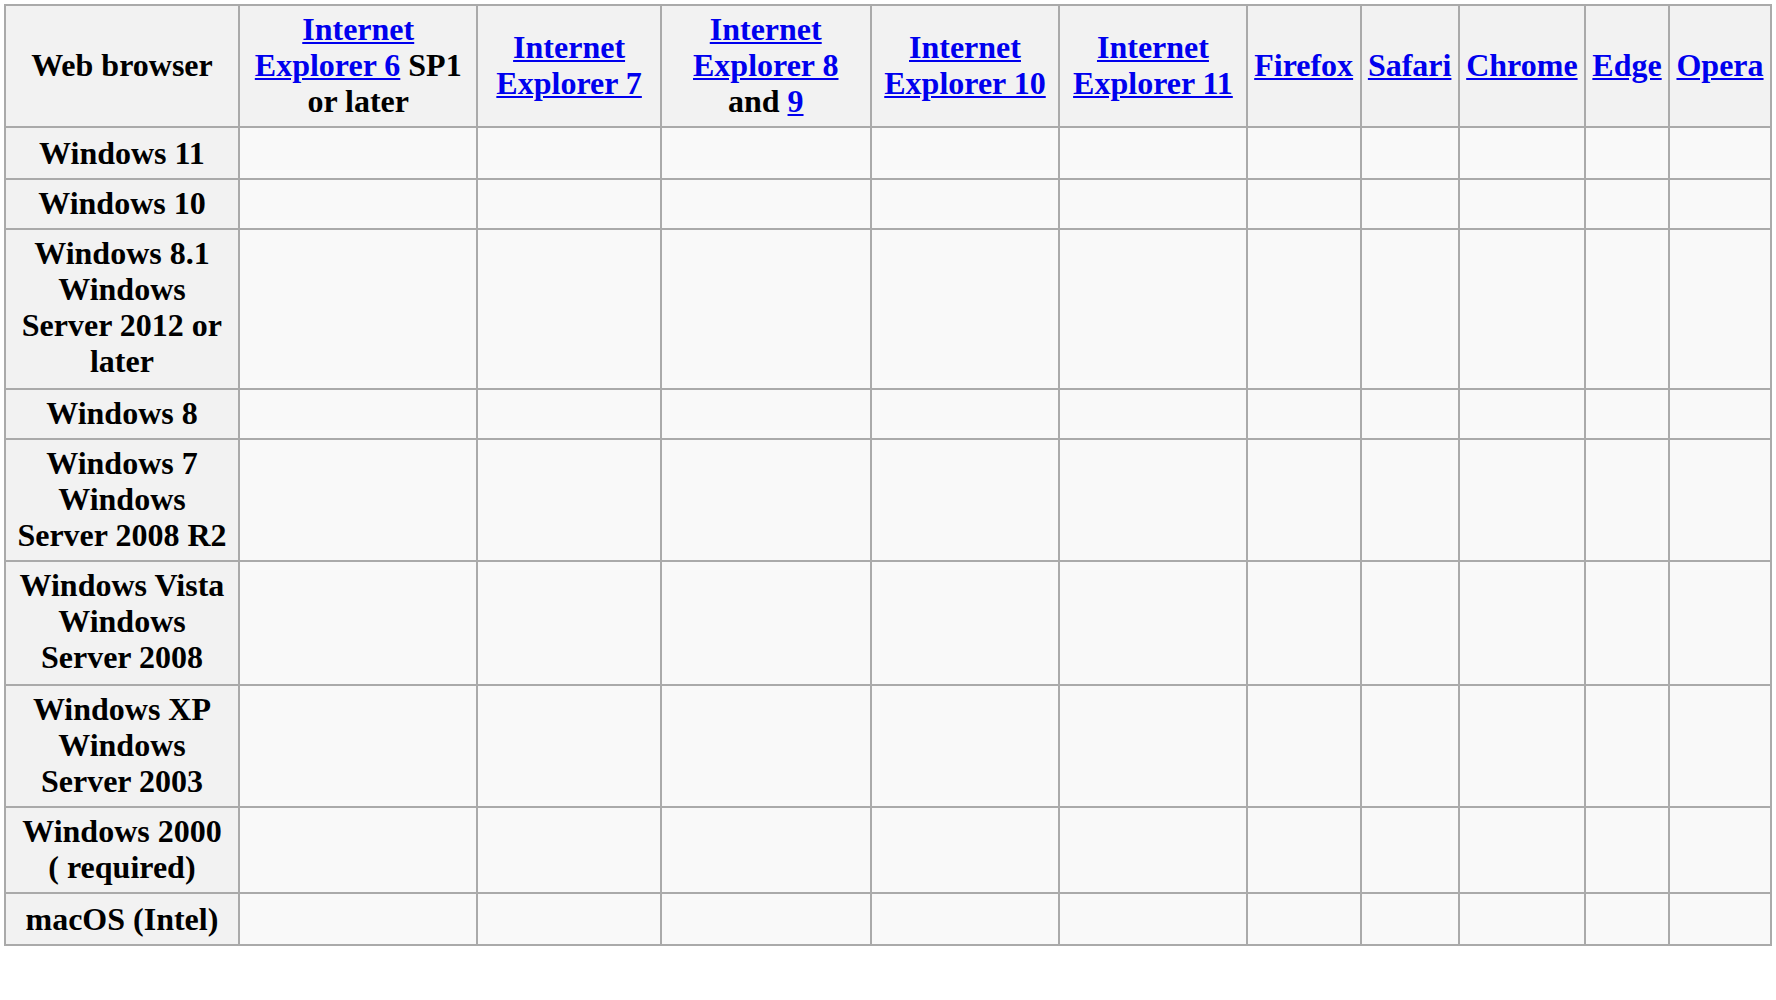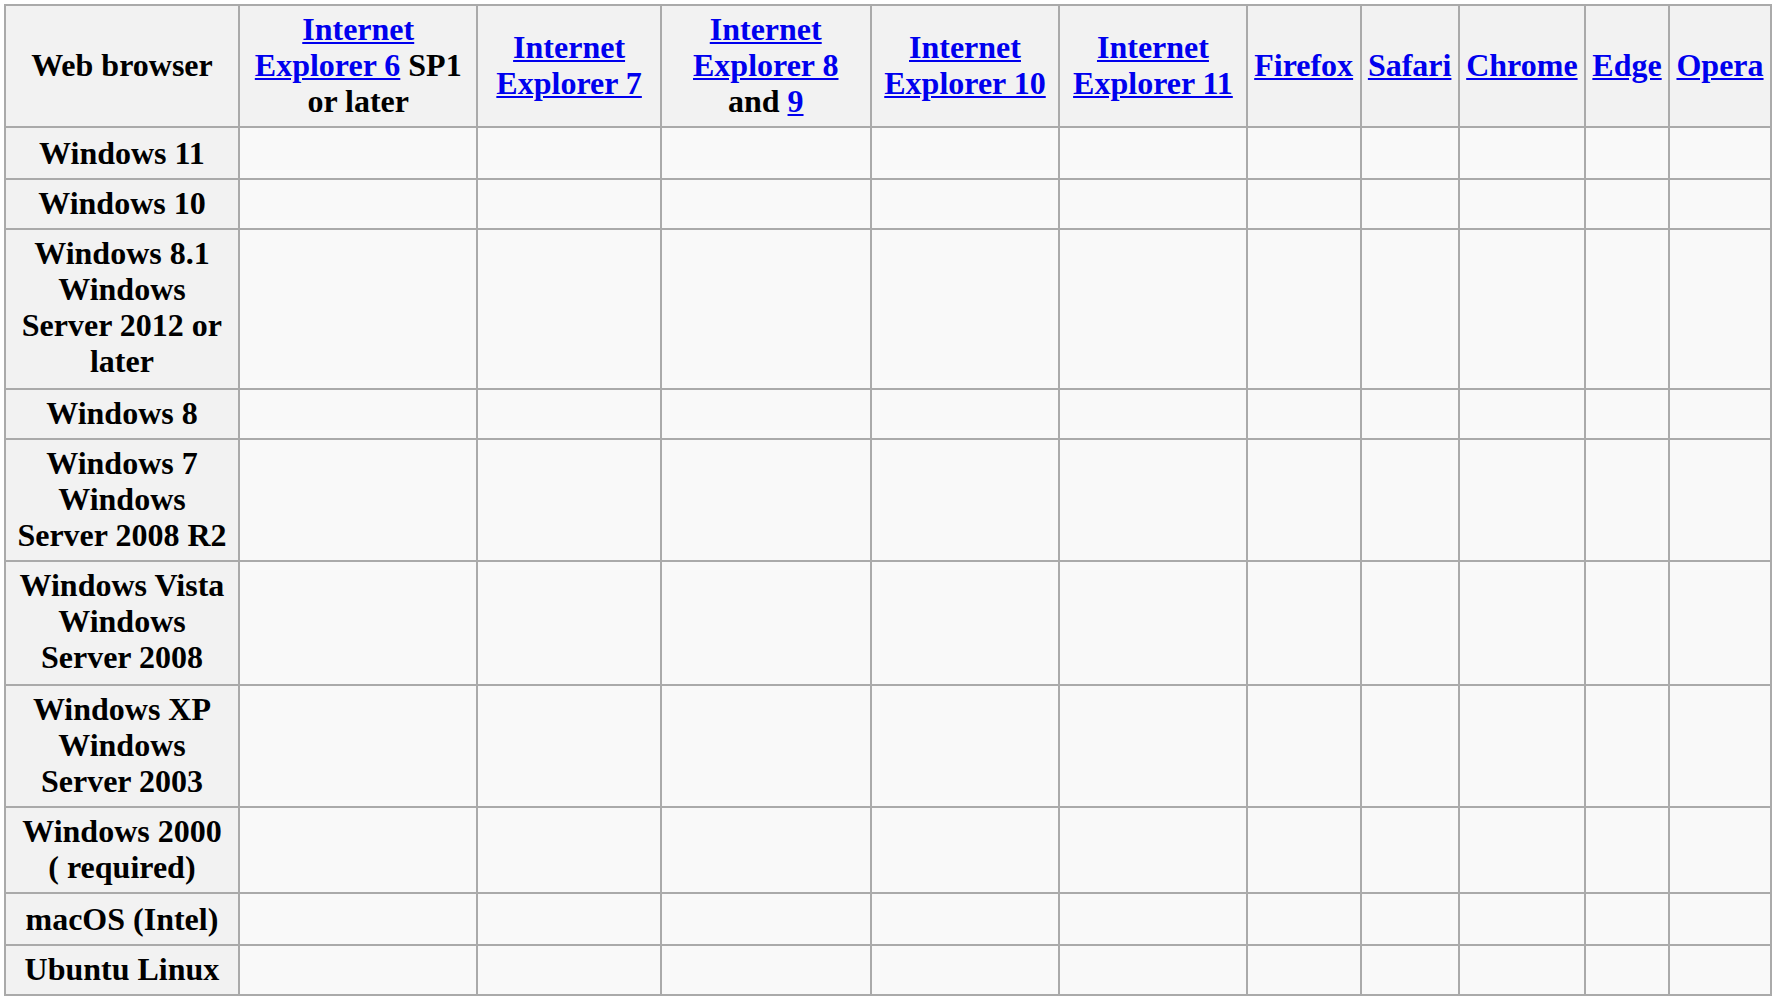+ row: Ubuntu Linux
